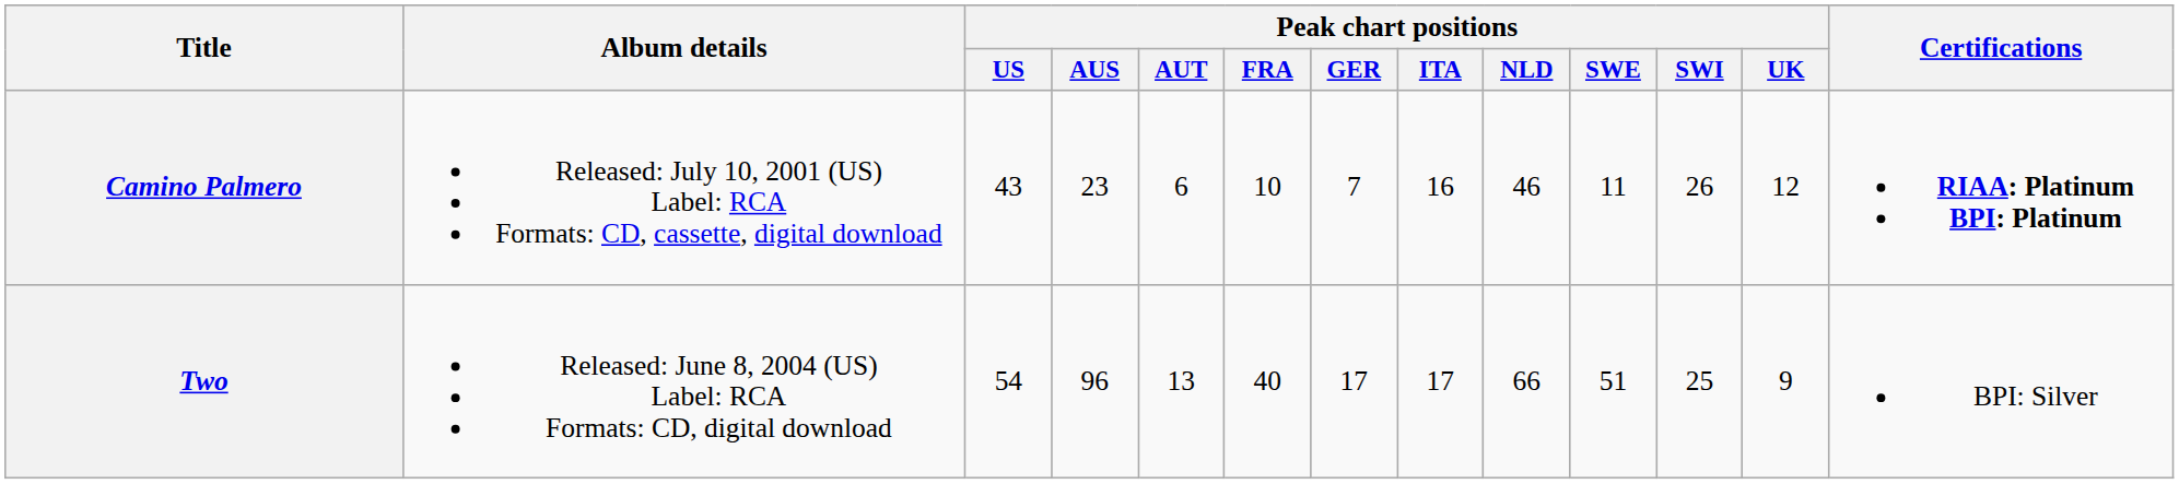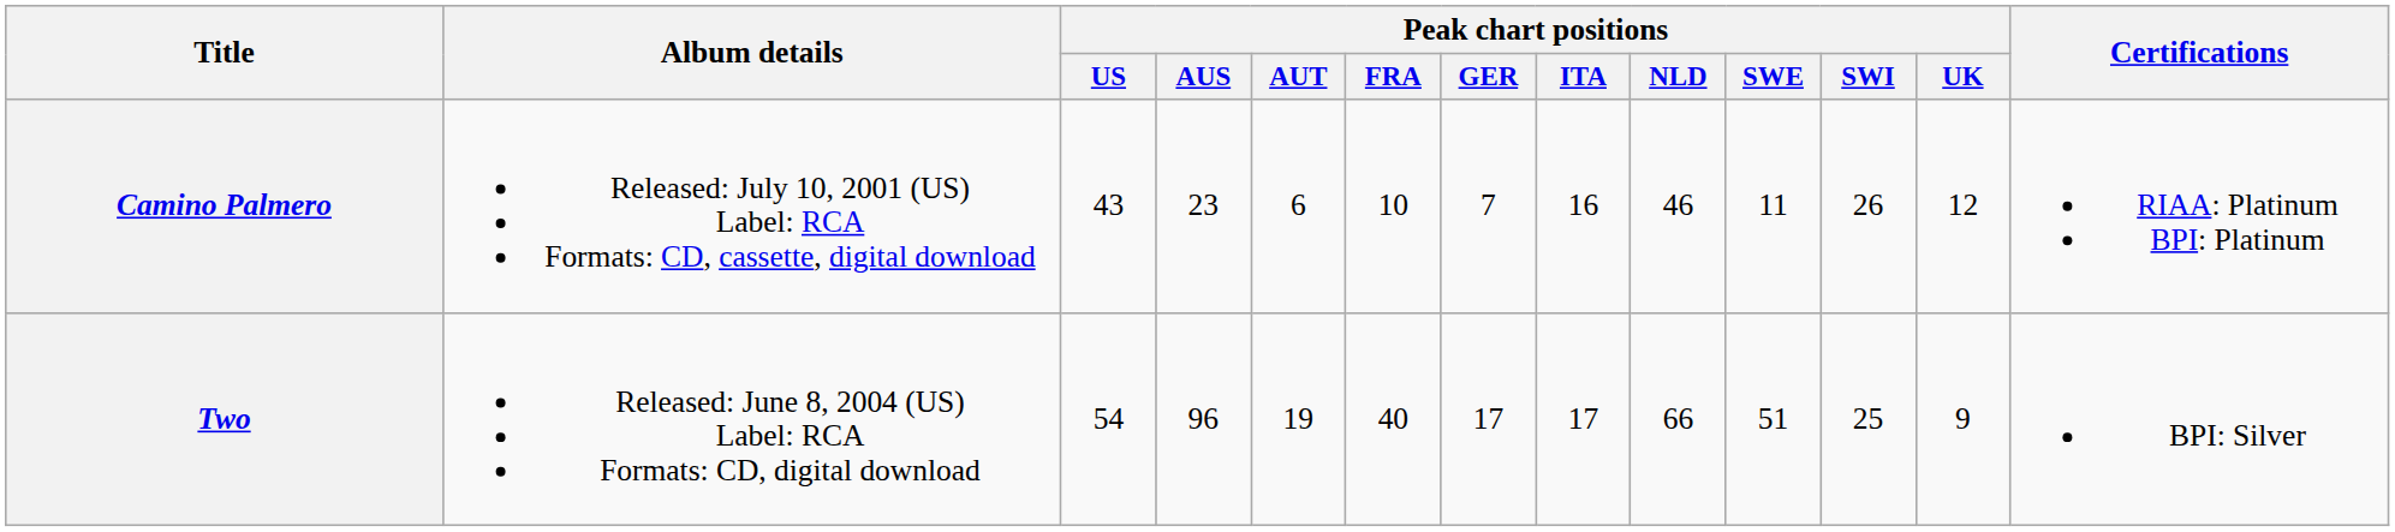Camino Palmero | Certifications: bold -> normal
Two | Peak chart positions / AUT: 13 -> 19
